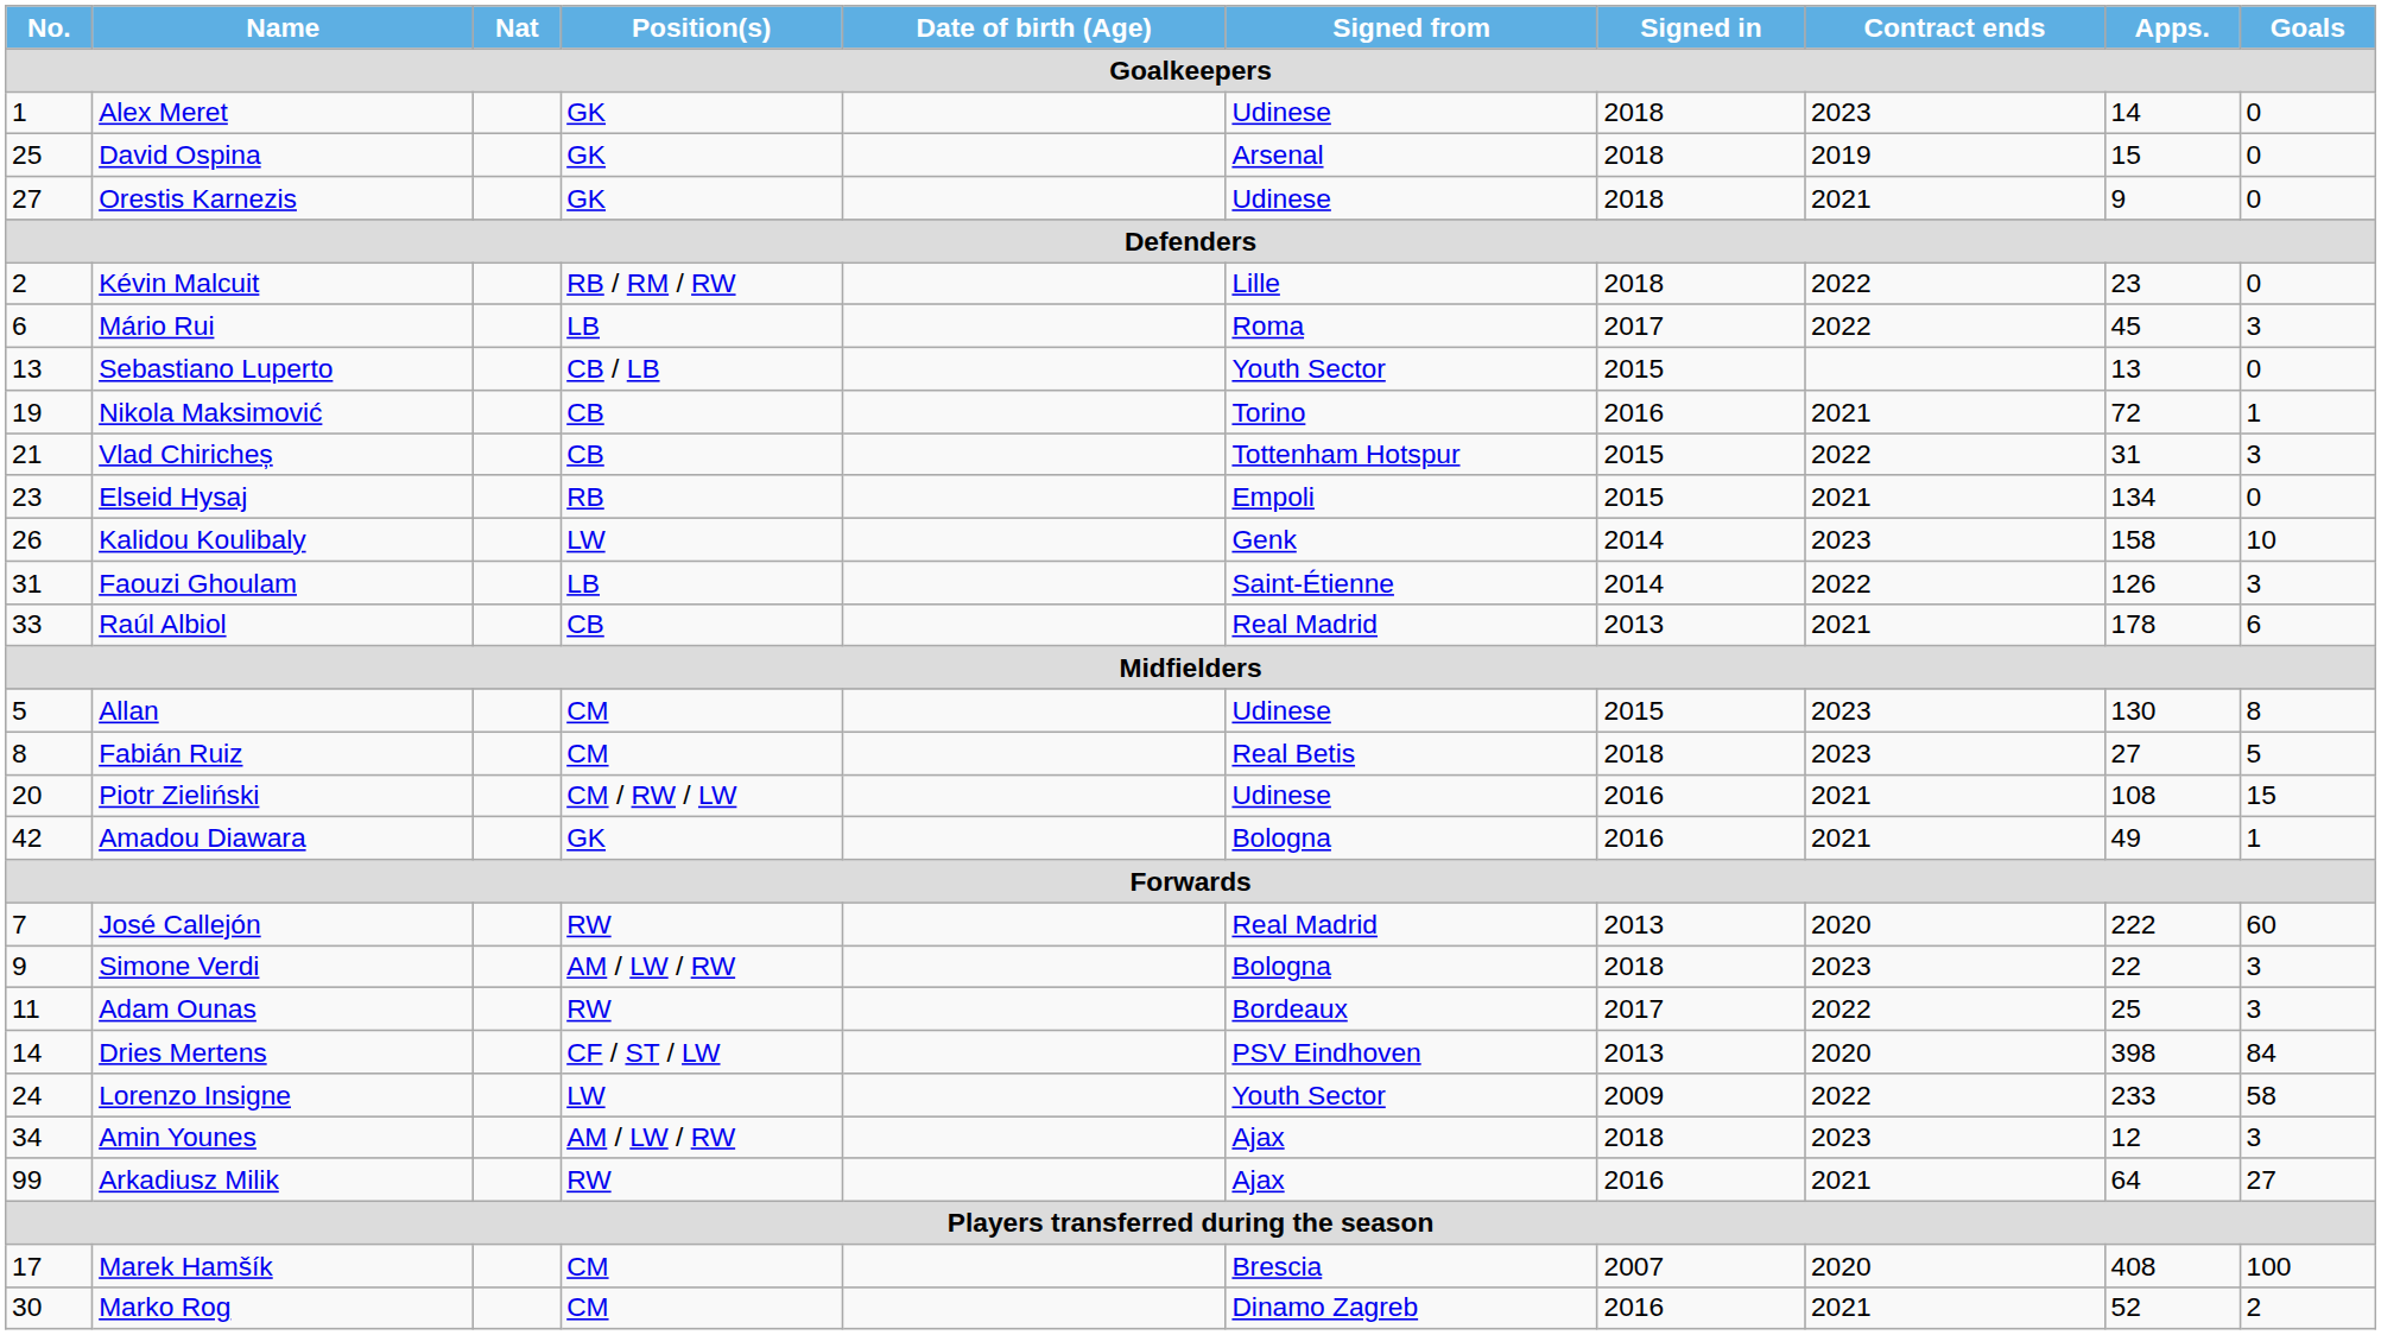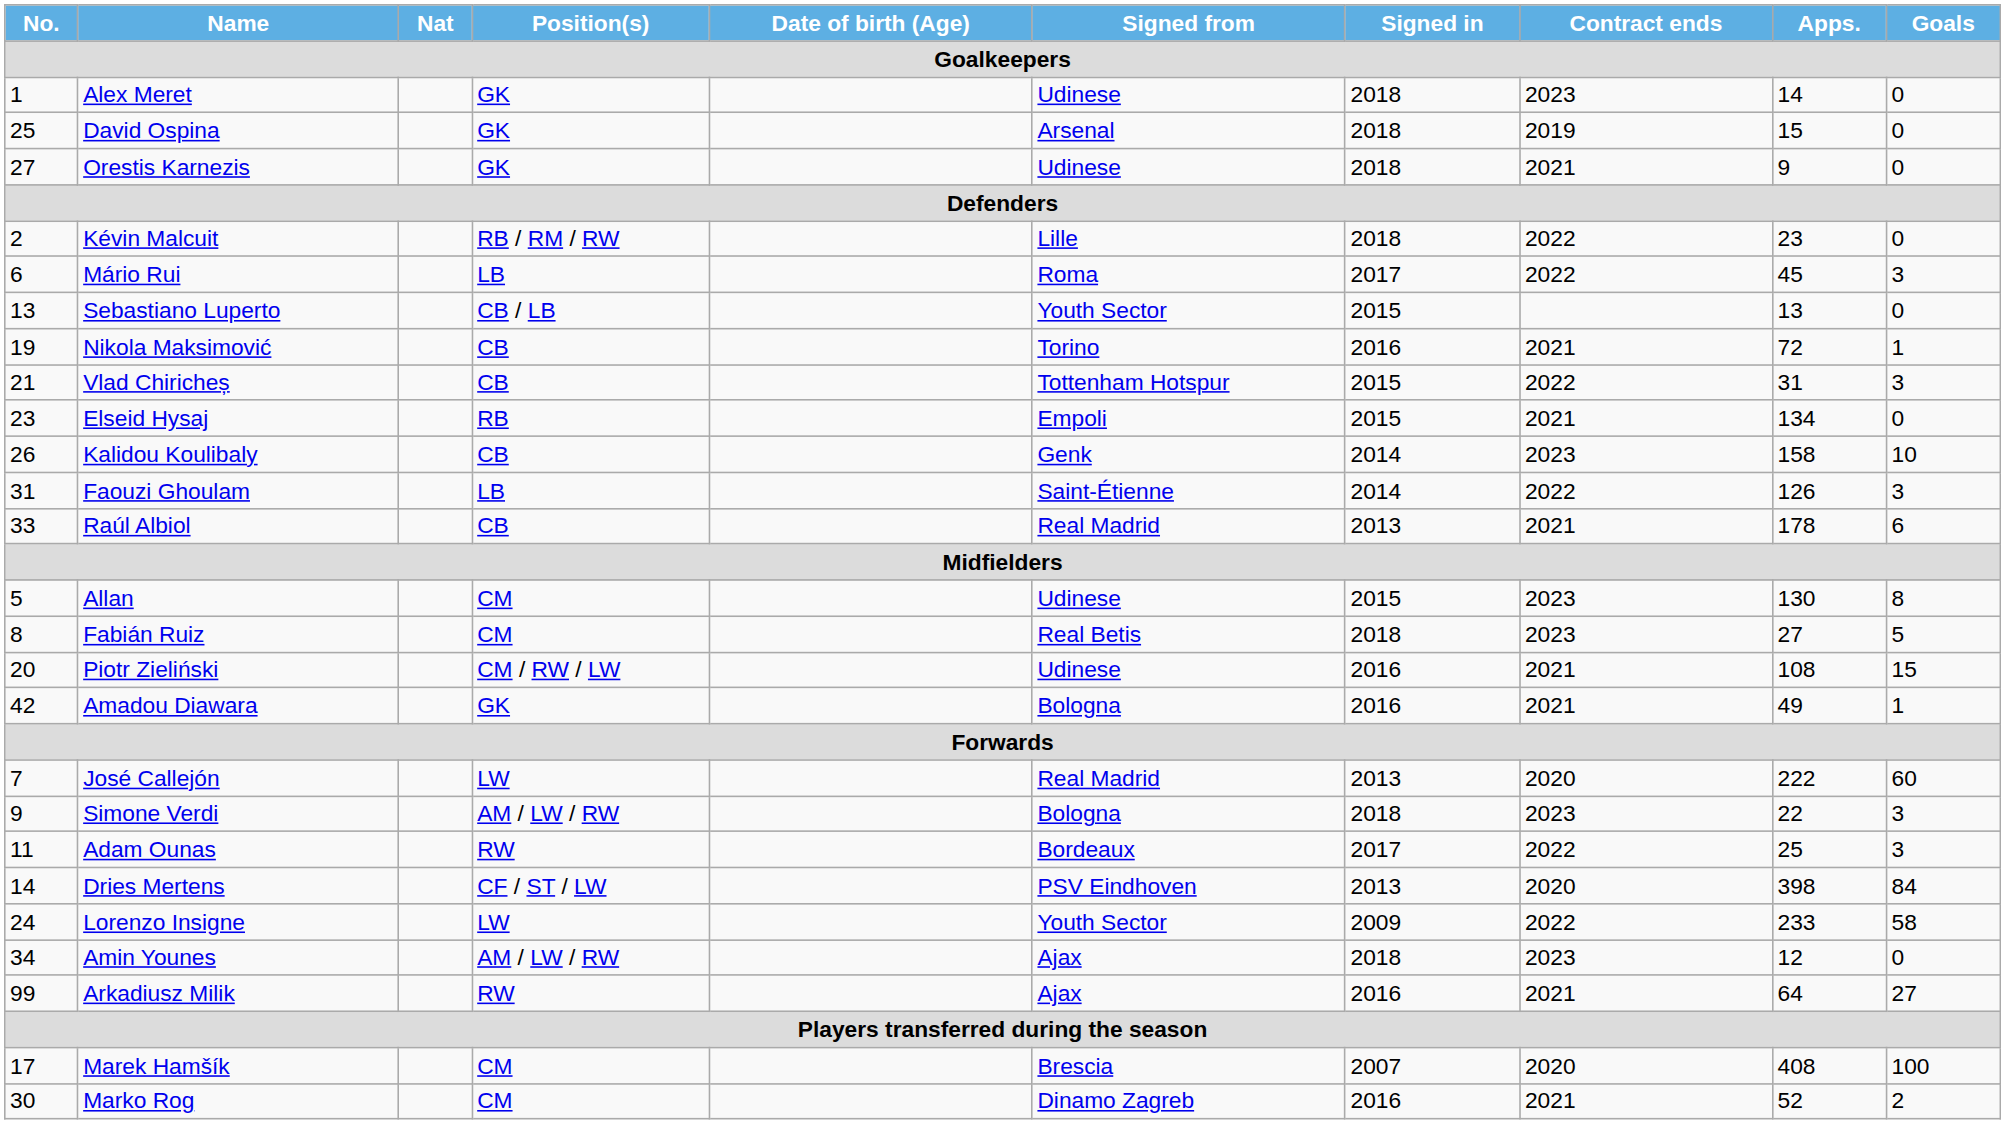Kalidou Koulibaly | Position(s): LW -> CB
José Callejón | Position(s): RW -> LW
Amin Younes | Goals: 3 -> 0
